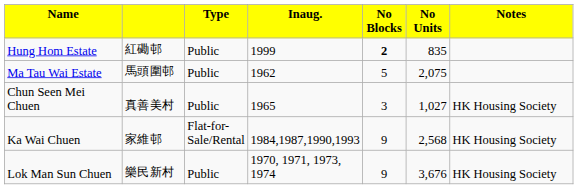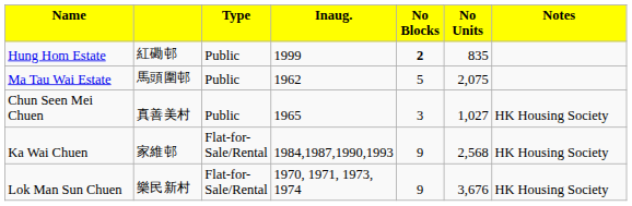Lok Man Sun Chuen | column 3: Public -> Flat-for-Sale/Rental
